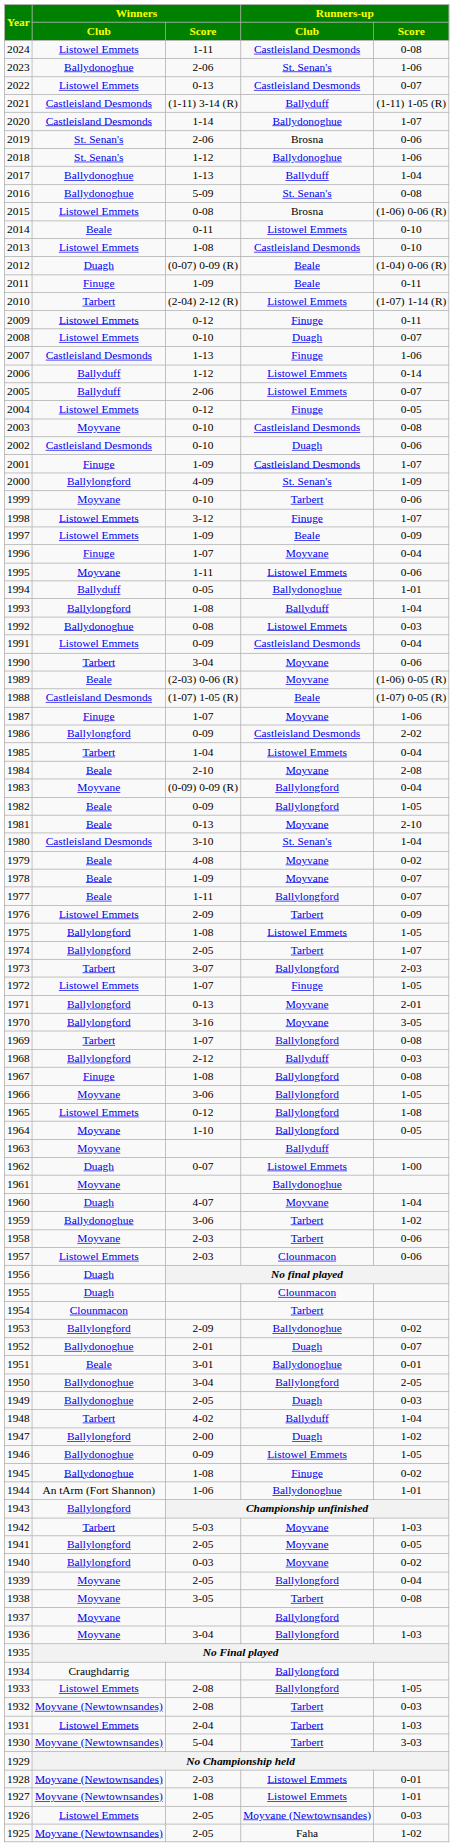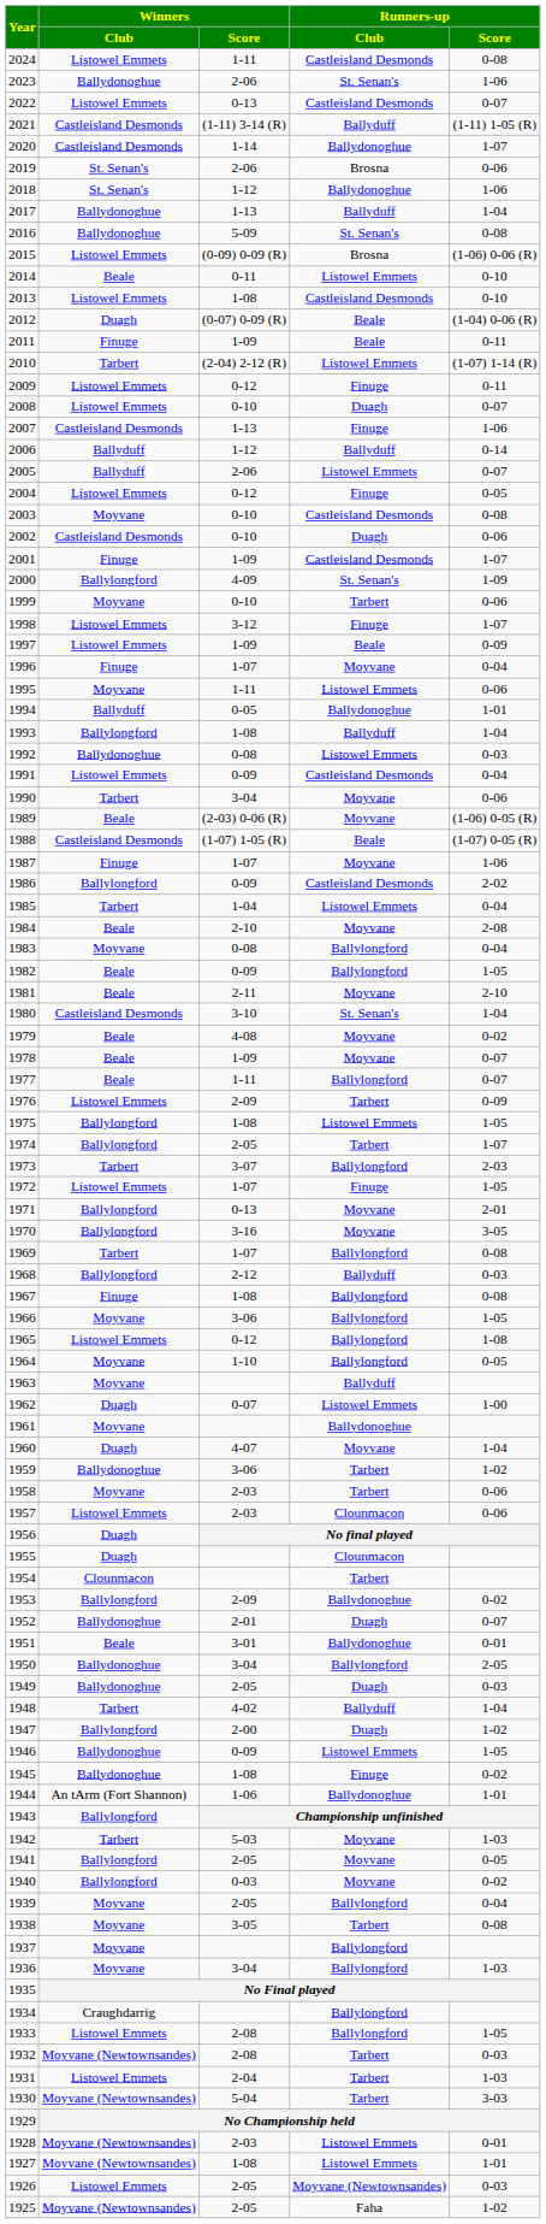2015 | Winners / Score: 0-08 -> (0-09) 0-09 (R)
2006 | Runners-up / Club: Listowel Emmets -> Ballyduff
1983 | Winners / Score: (0-09) 0-09 (R) -> 0-08
1981 | Winners / Score: 0-13 -> 2-11
